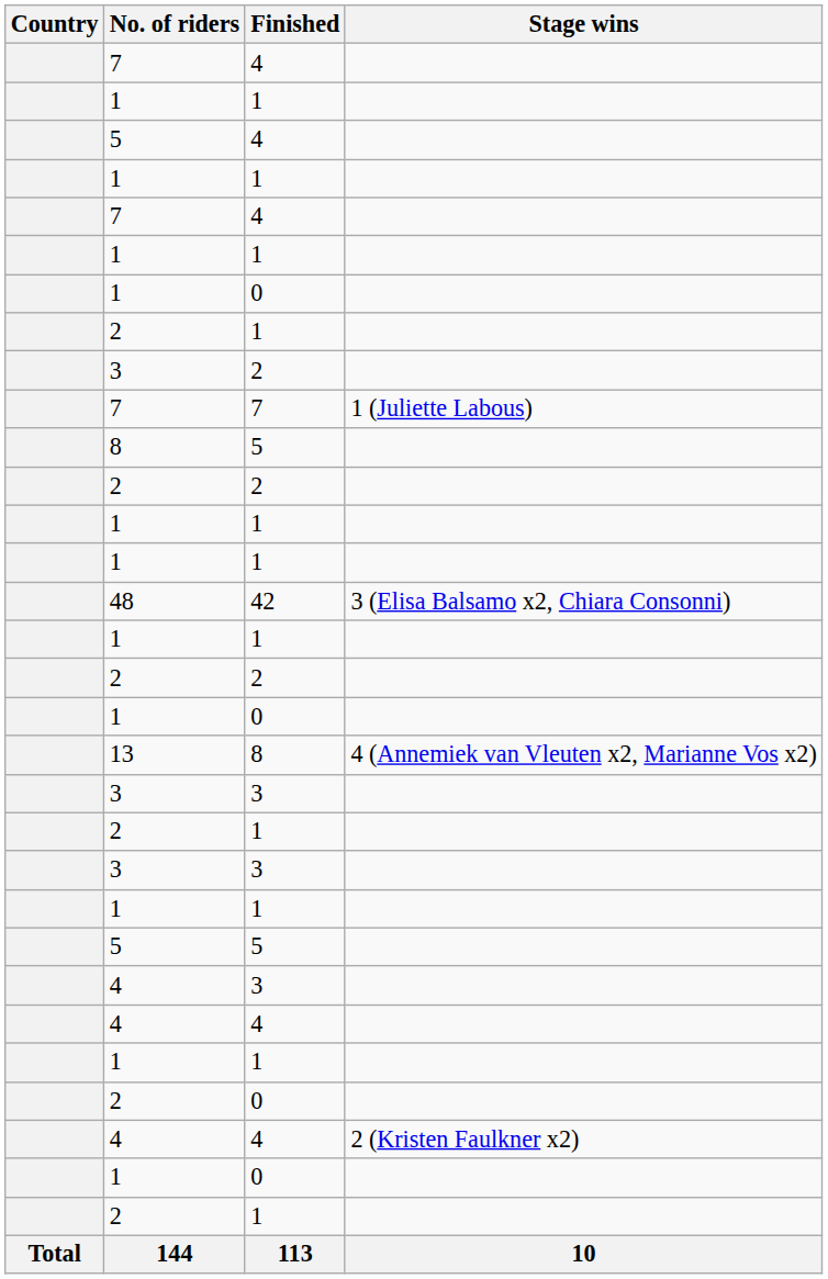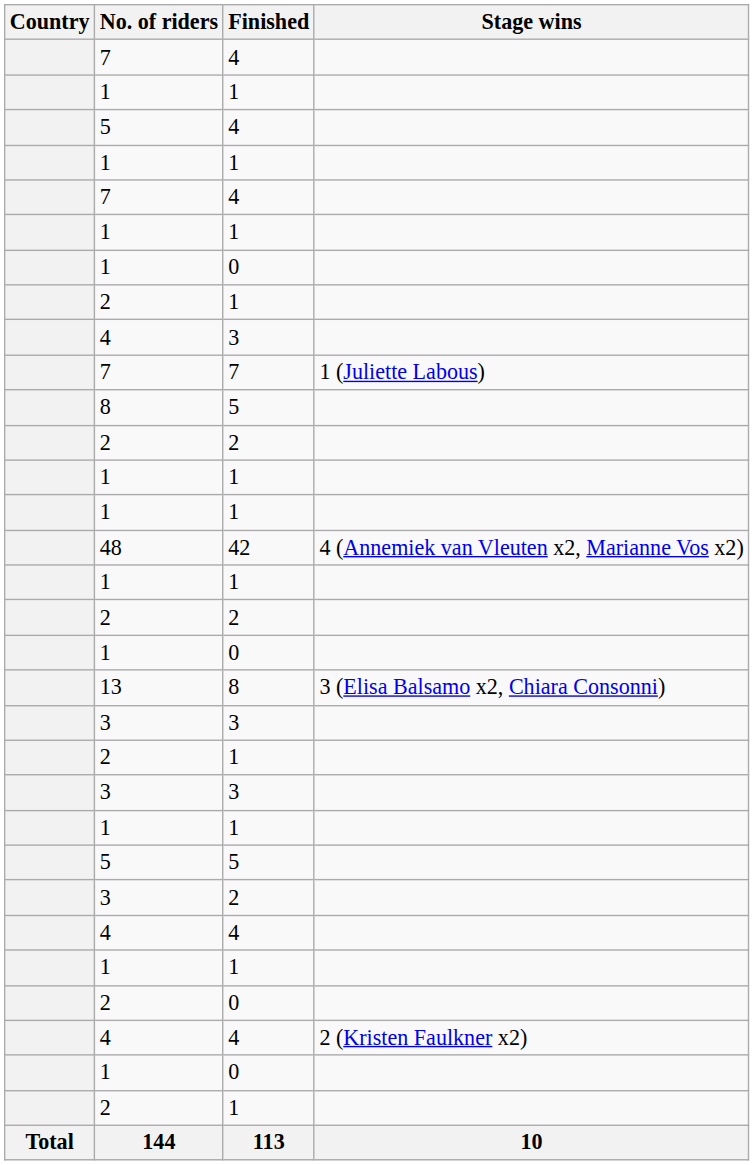rows swapped: 4 / 3 <-> 3 / 2
48 | Stage wins: 3 (Elisa Balsamo x2, Chiara Consonni) -> 4 (Annemiek van Vleuten x2, Marianne Vos x2)
13 | Stage wins: 4 (Annemiek van Vleuten x2, Marianne Vos x2) -> 3 (Elisa Balsamo x2, Chiara Consonni)
